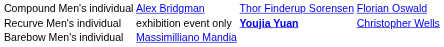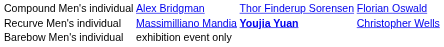Recurve Men's individual | column 2: exhibition event only -> Massimilliano Mandia
Barebow Men's individual | column 2: Massimilliano Mandia -> exhibition event only
